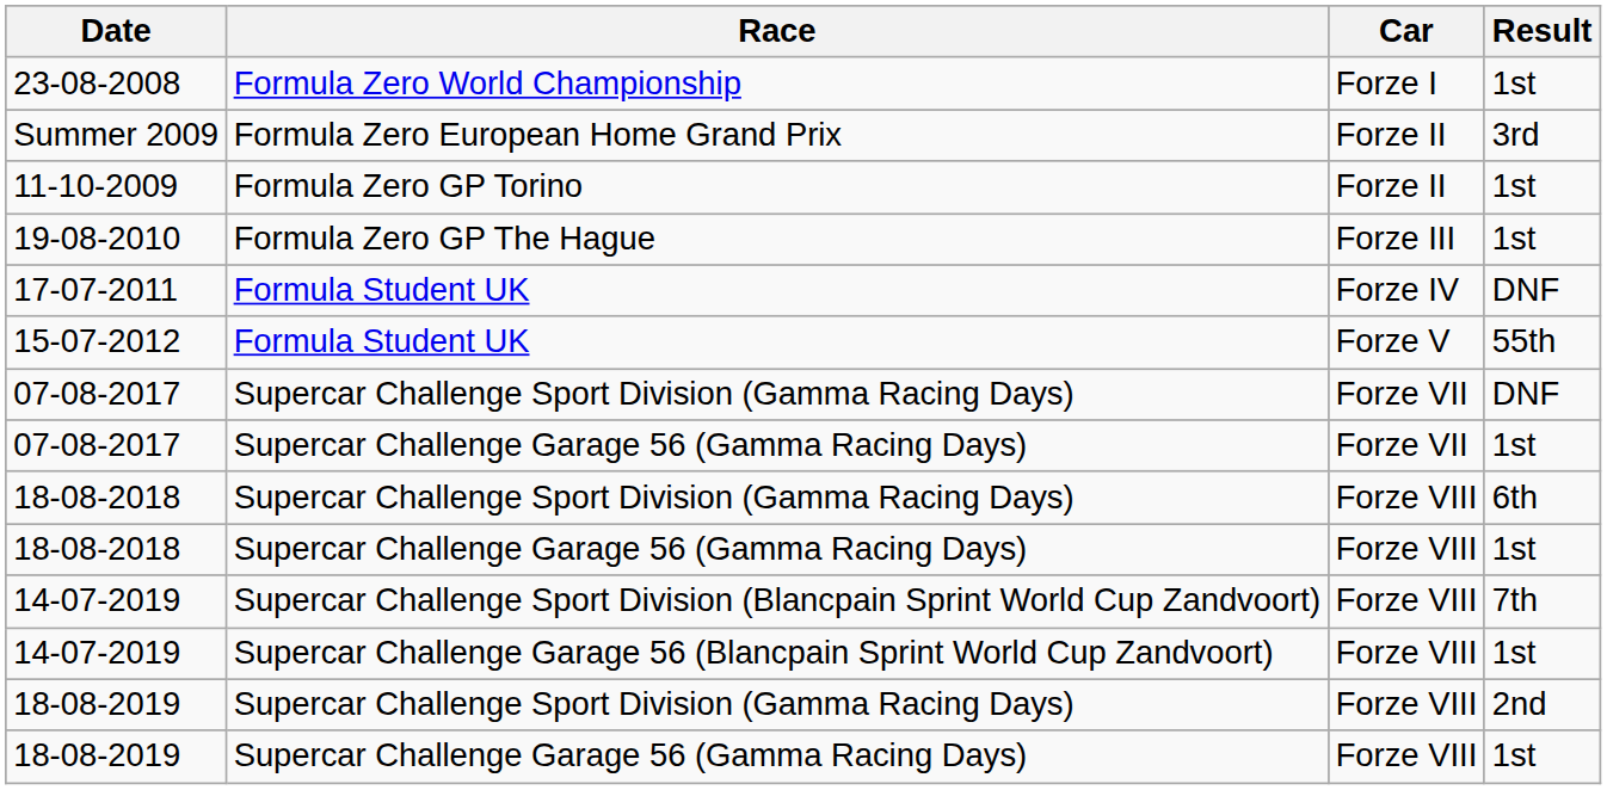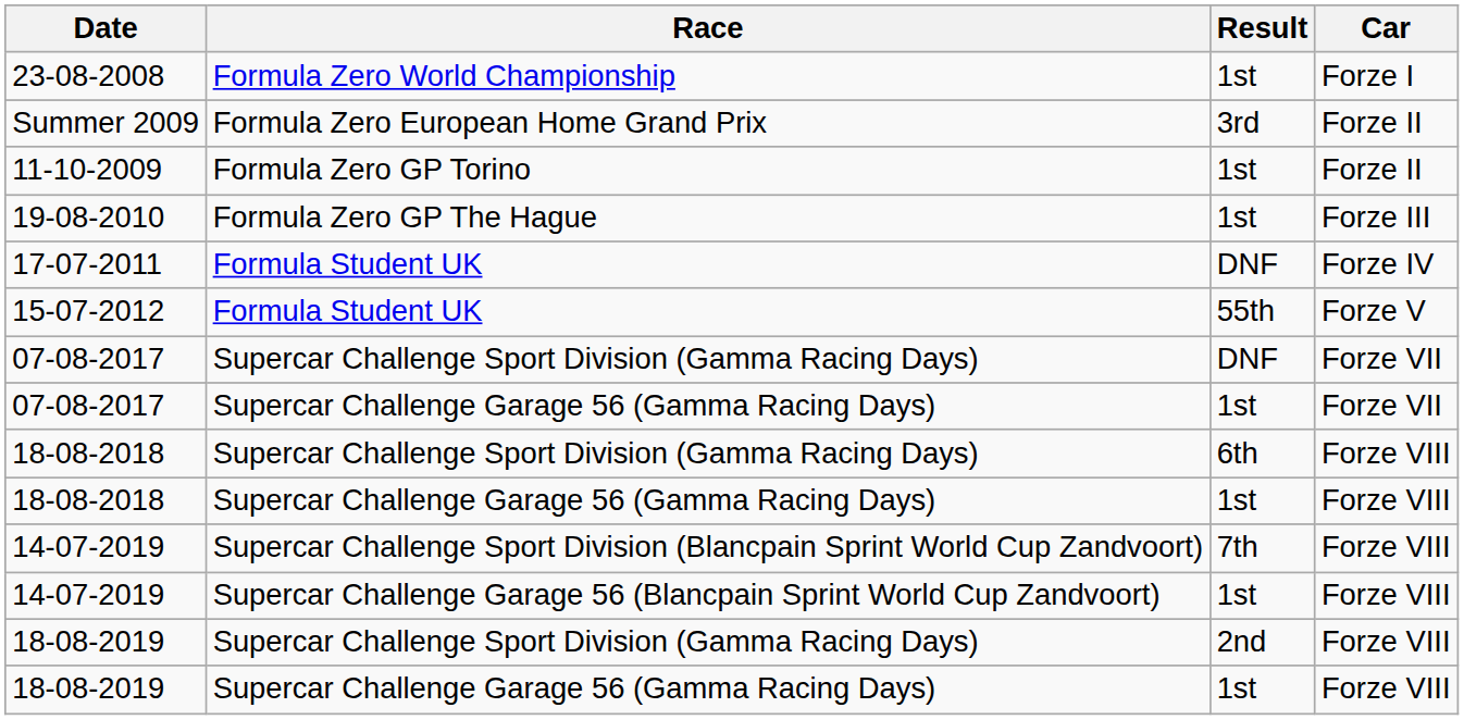columns swapped: Car <-> Result
